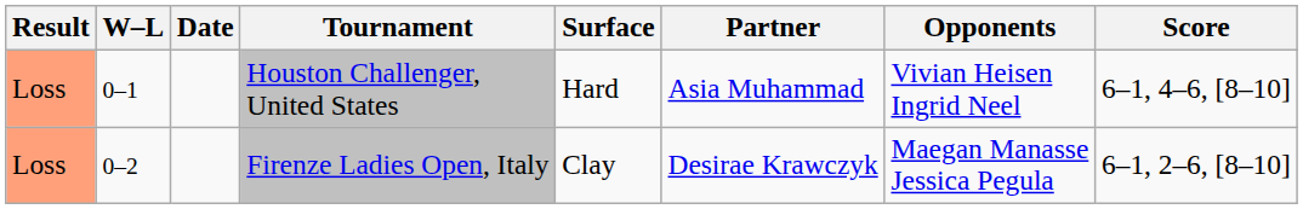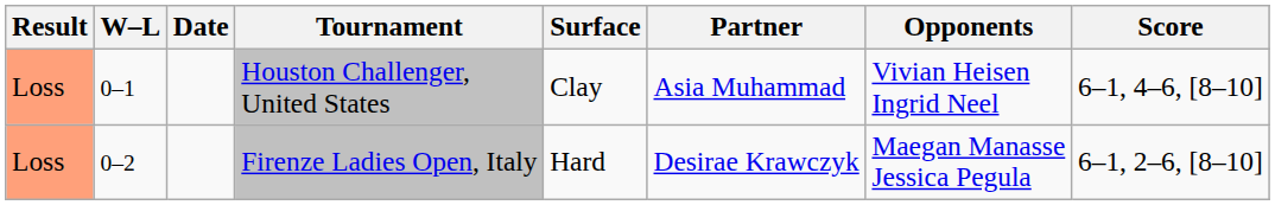Houston Challenger, United States | Surface: Hard -> Clay
Firenze Ladies Open, Italy | Surface: Clay -> Hard
